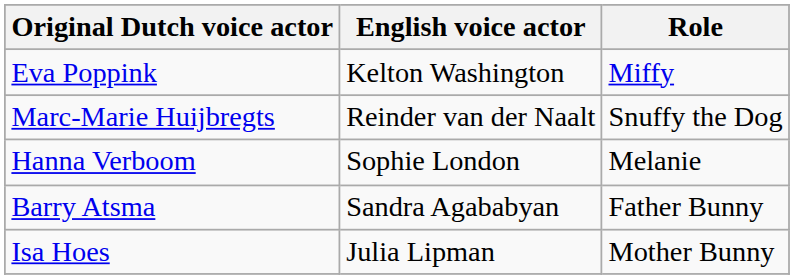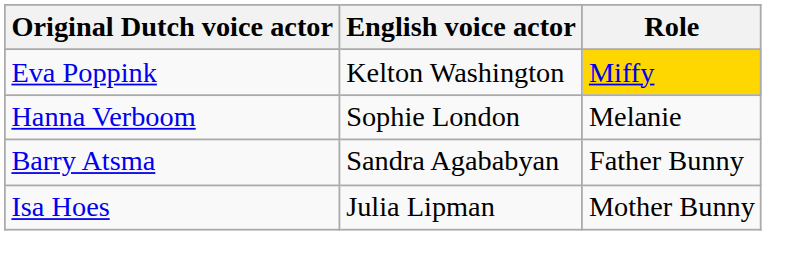Eva Poppink | Role: no background -> gold background
- row: Marc-Marie Huijbregts | Reinder van der Naalt | Snuffy the Dog
